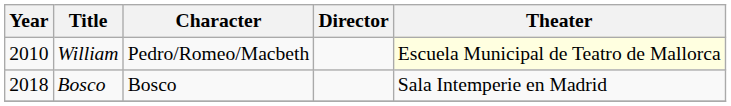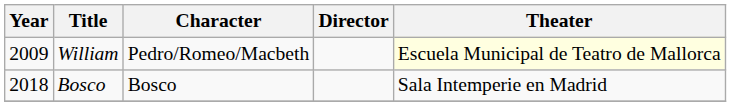William | Year: 2010 -> 2009
